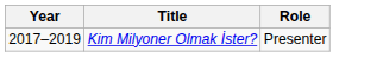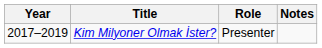+ column: Notes
